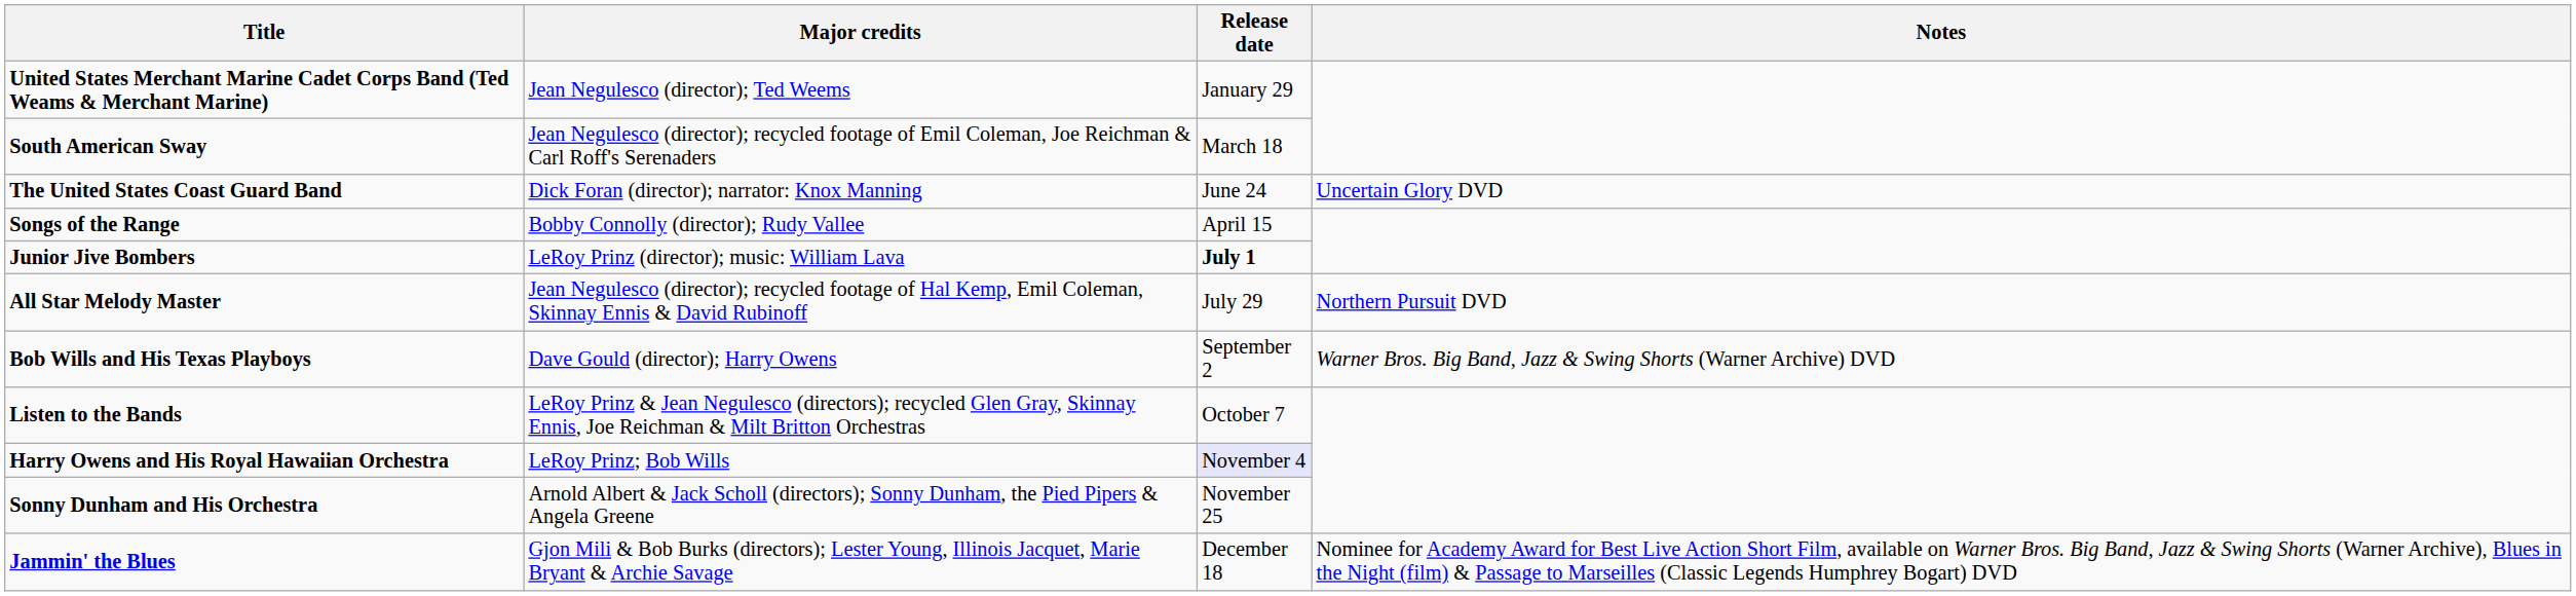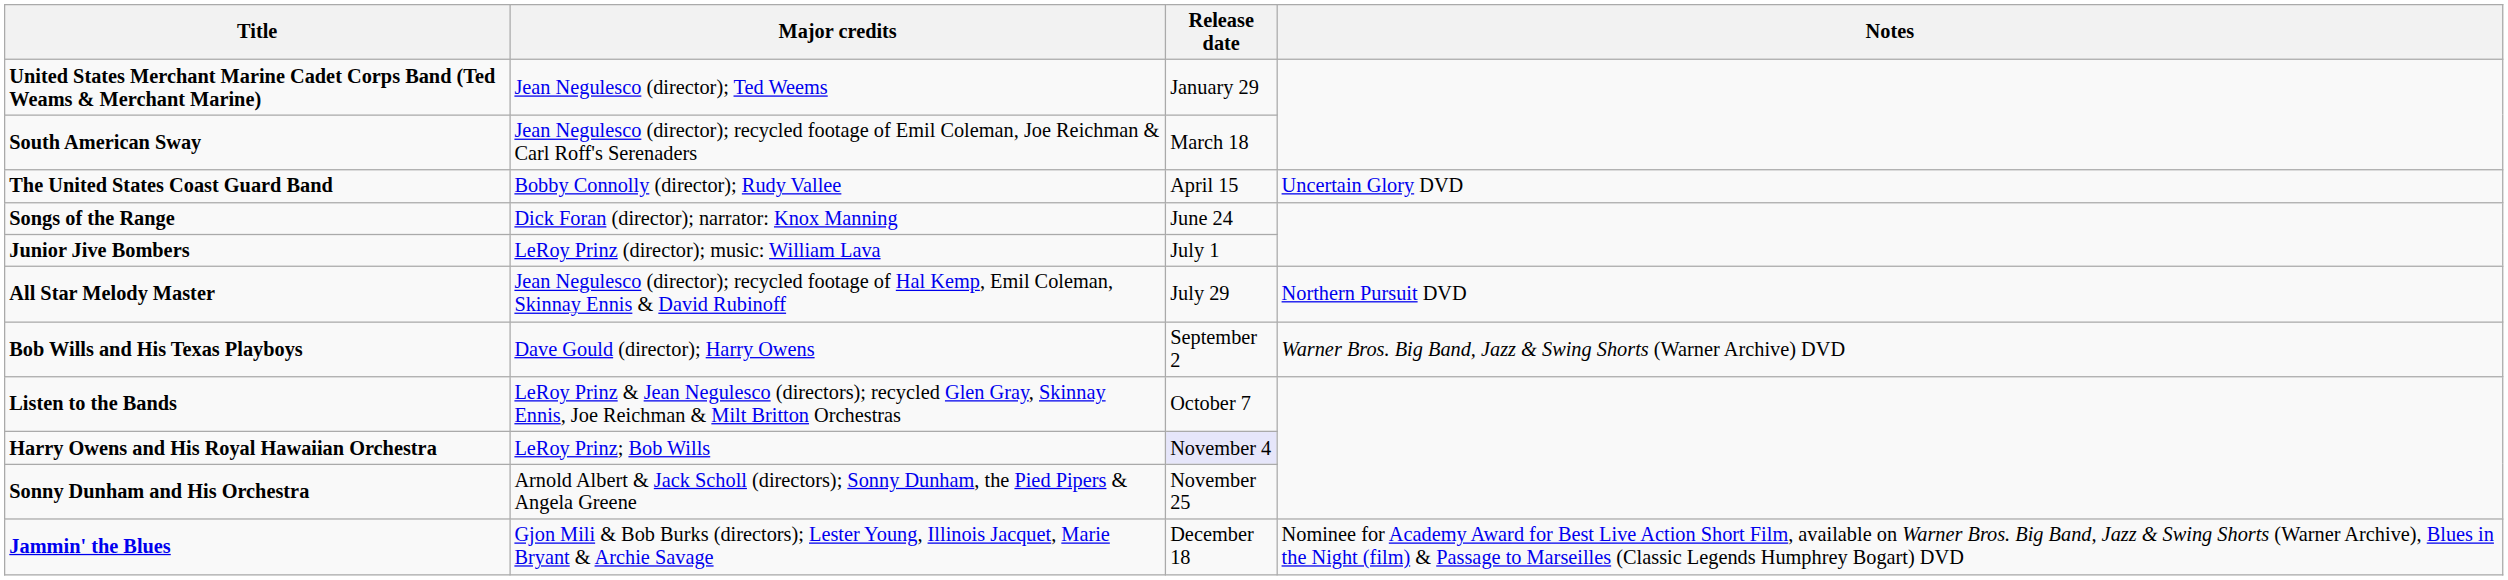The United States Coast Guard Band | Major credits: Dick Foran (director); narrator: Knox Manning -> Bobby Connolly (director); Rudy Vallee
The United States Coast Guard Band | Release date: June 24 -> April 15
Songs of the Range | Major credits: Bobby Connolly (director); Rudy Vallee -> Dick Foran (director); narrator: Knox Manning
Songs of the Range | Release date: April 15 -> June 24
Junior Jive Bombers | Release date: bold -> normal
